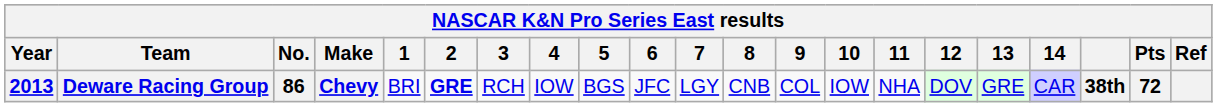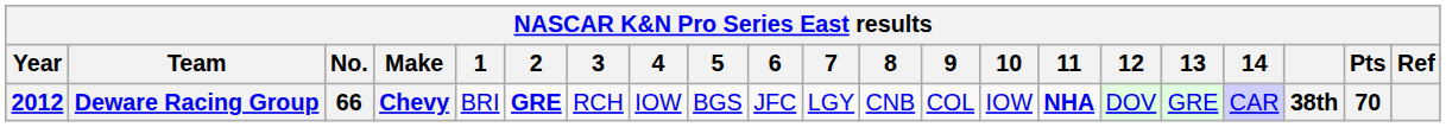Deware Racing Group | Year: 2013 -> 2012
Deware Racing Group | No.: 86 -> 66
Deware Racing Group | 11: normal -> bold
Deware Racing Group | Pts: 72 -> 70
